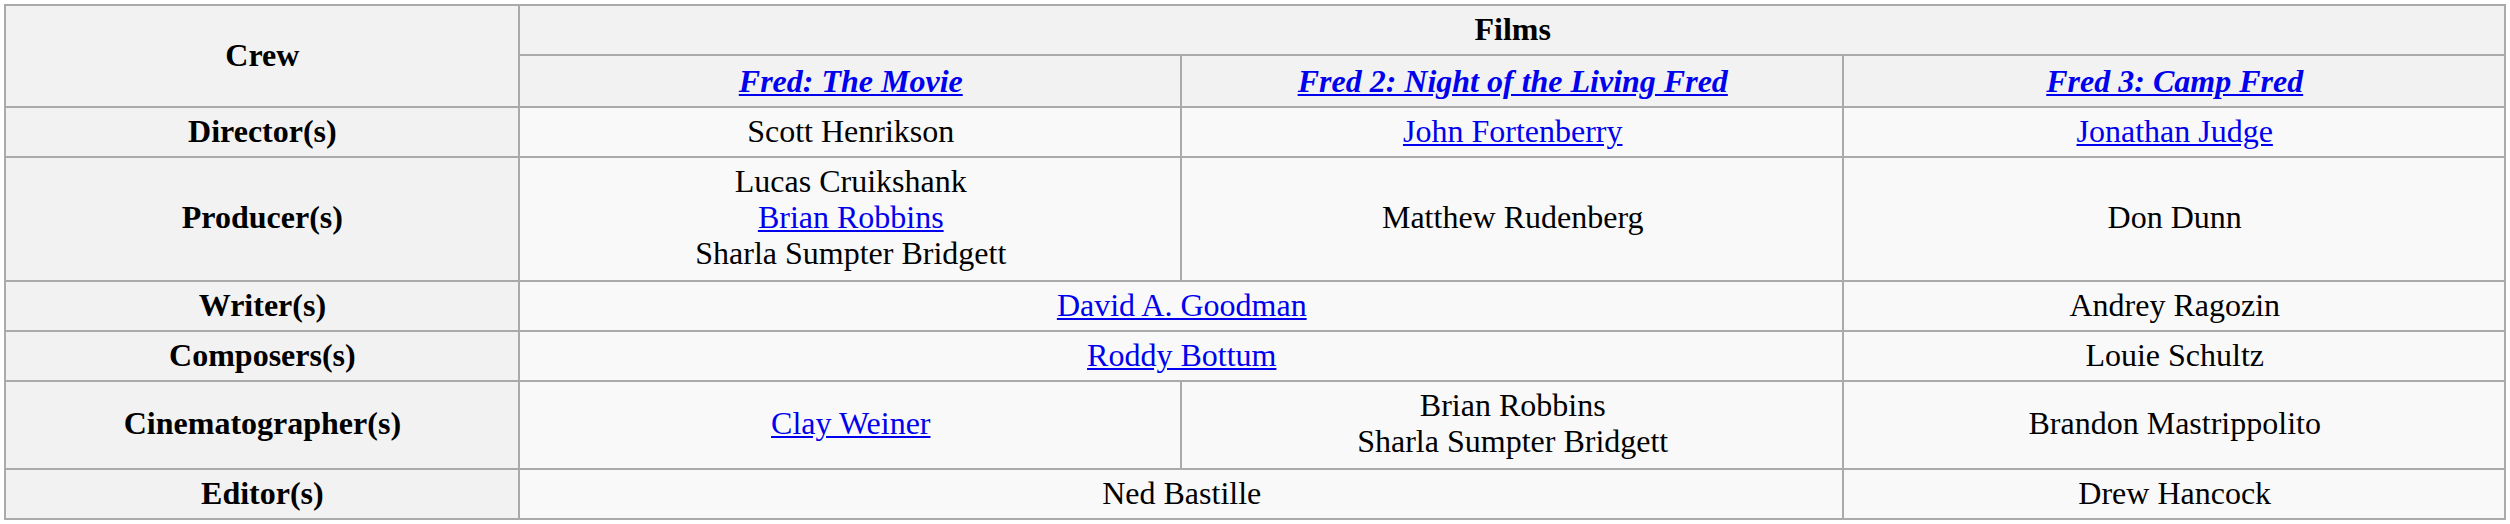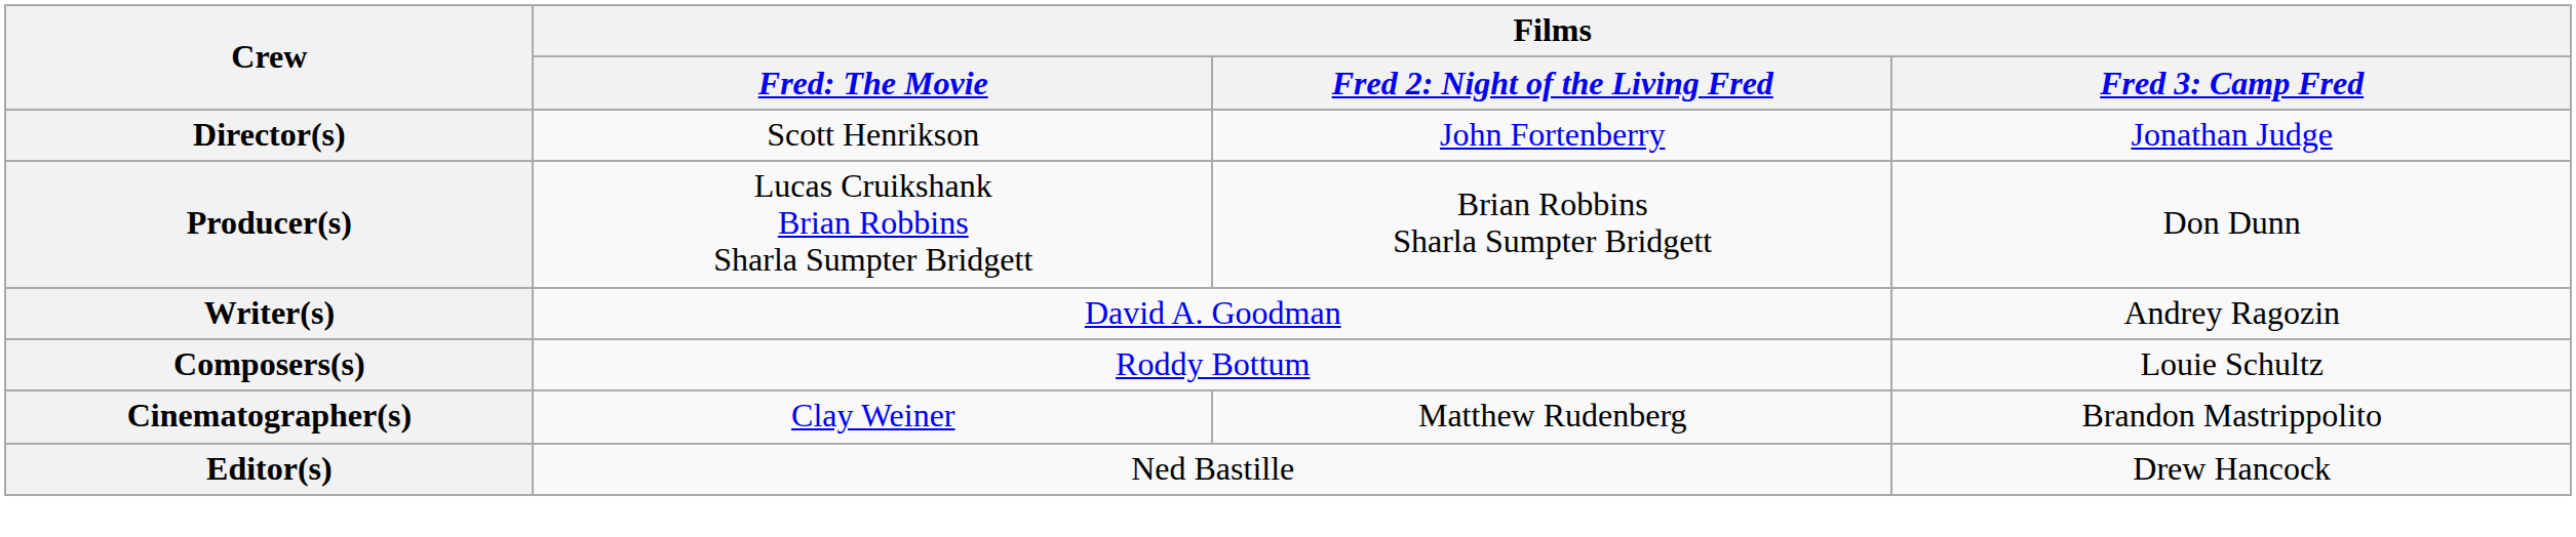Producer(s) | column 3: Matthew Rudenberg -> Brian Robbins Sharla Sumpter Bridgett
Cinematographer(s) | column 3: Brian Robbins Sharla Sumpter Bridgett -> Matthew Rudenberg
